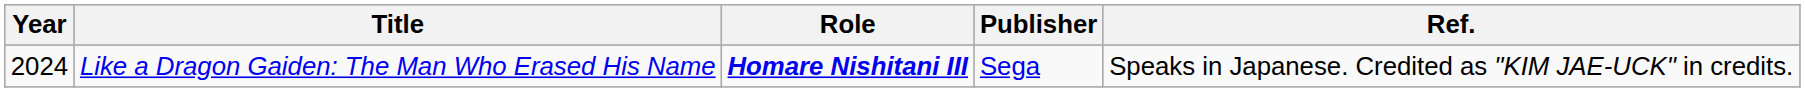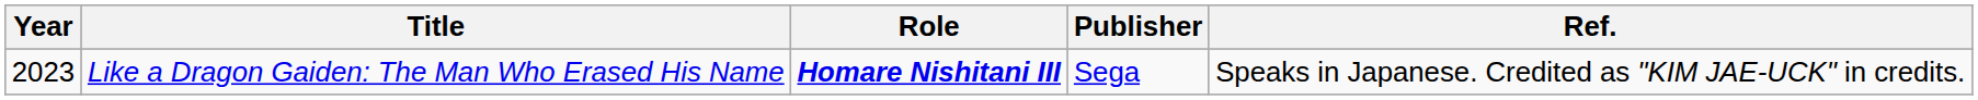Like a Dragon Gaiden: The Man Who Erased His Name | Year: 2024 -> 2023
